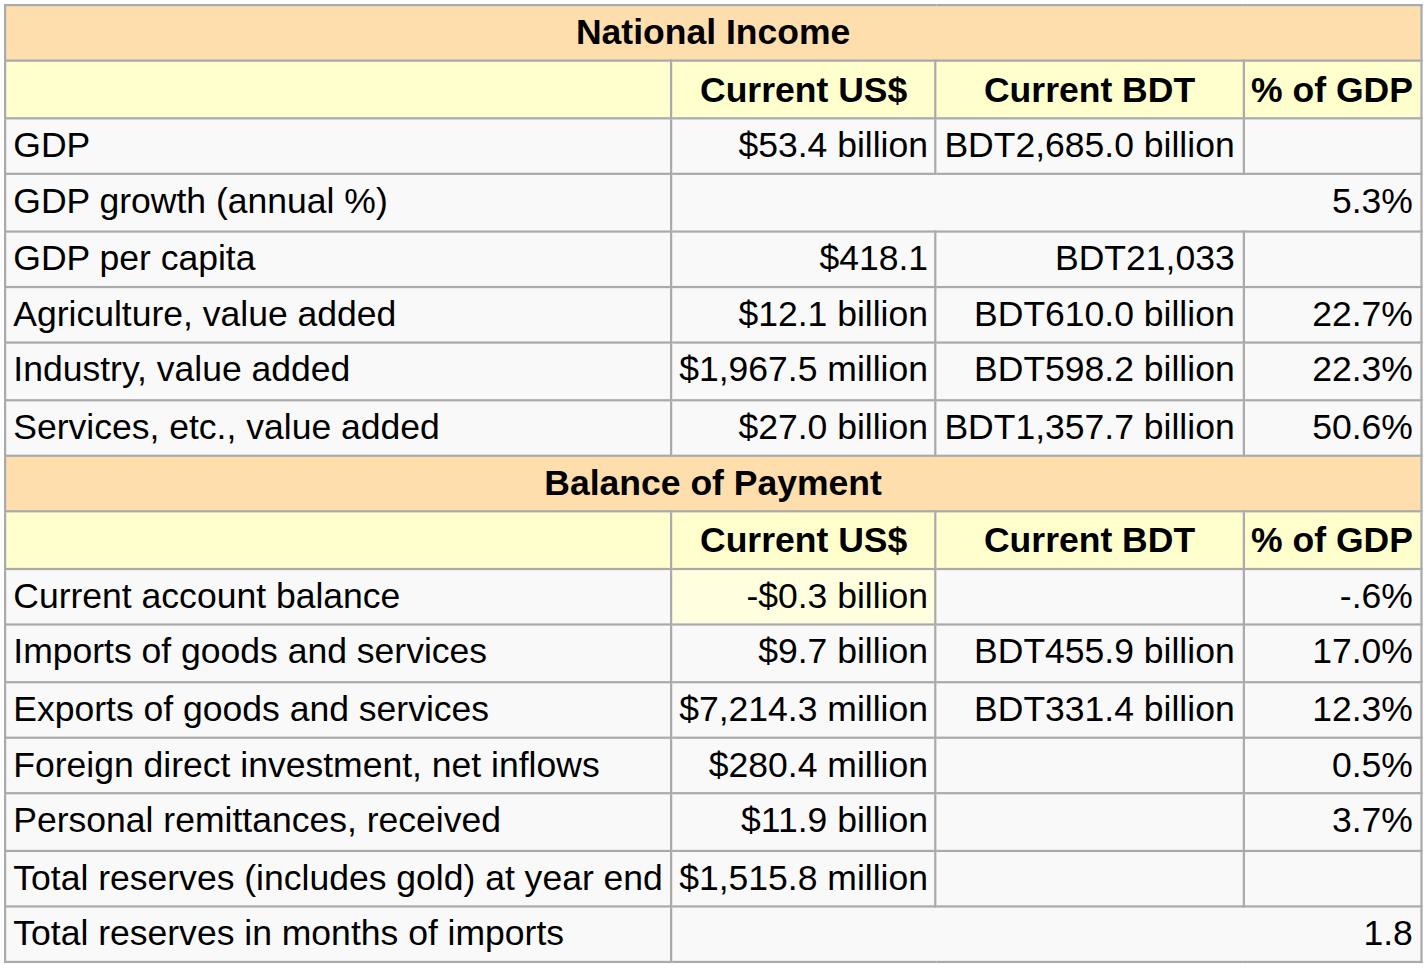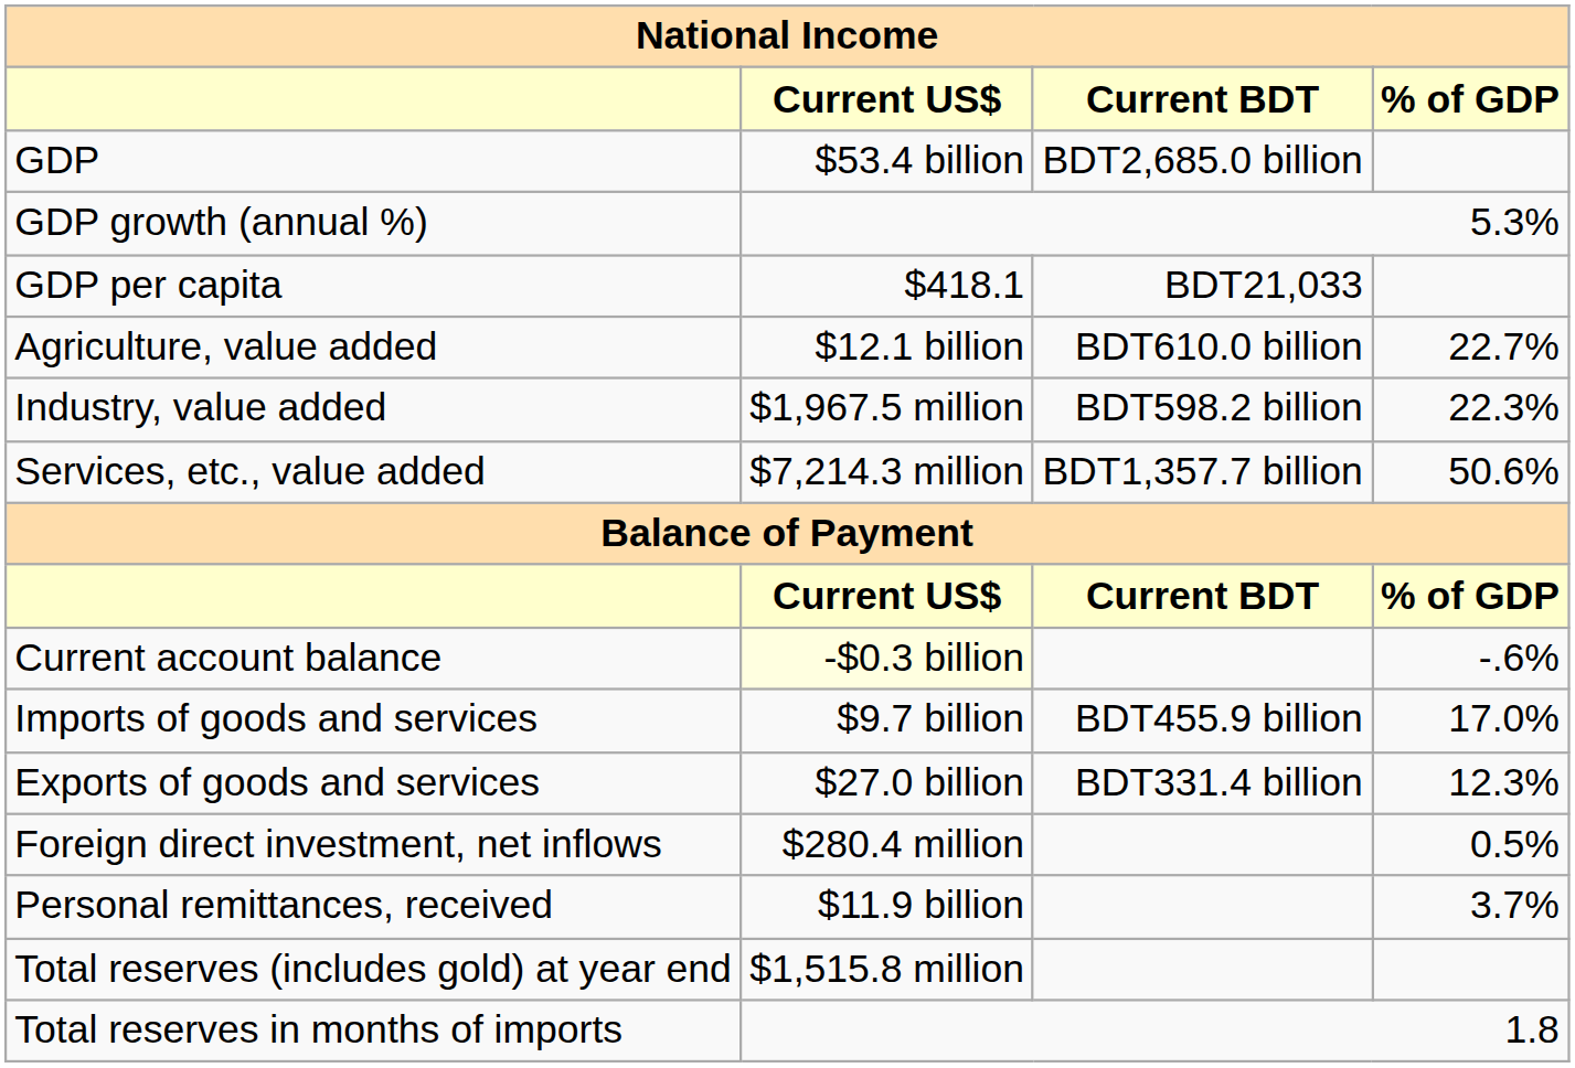Services, etc., value added | Current US$: $27.0 billion -> $7,214.3 million
Exports of goods and services | Current US$: $7,214.3 million -> $27.0 billion
